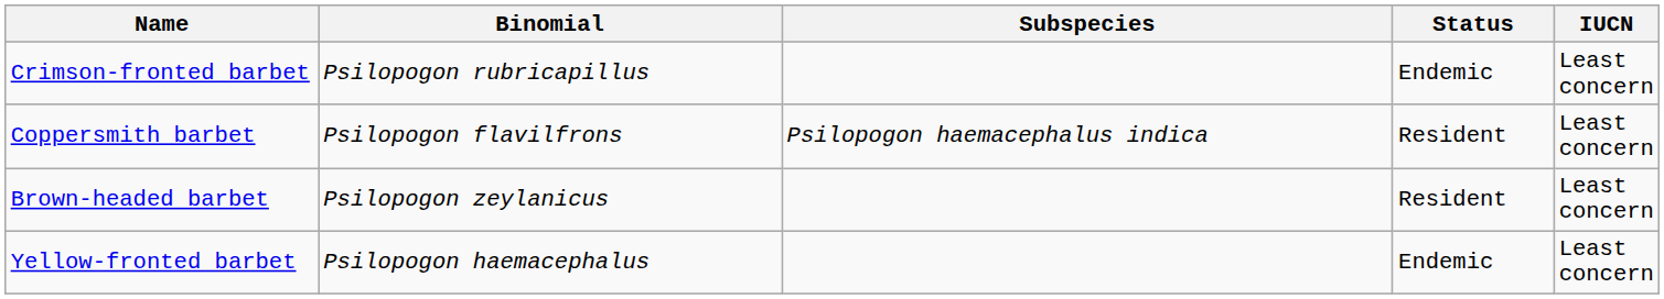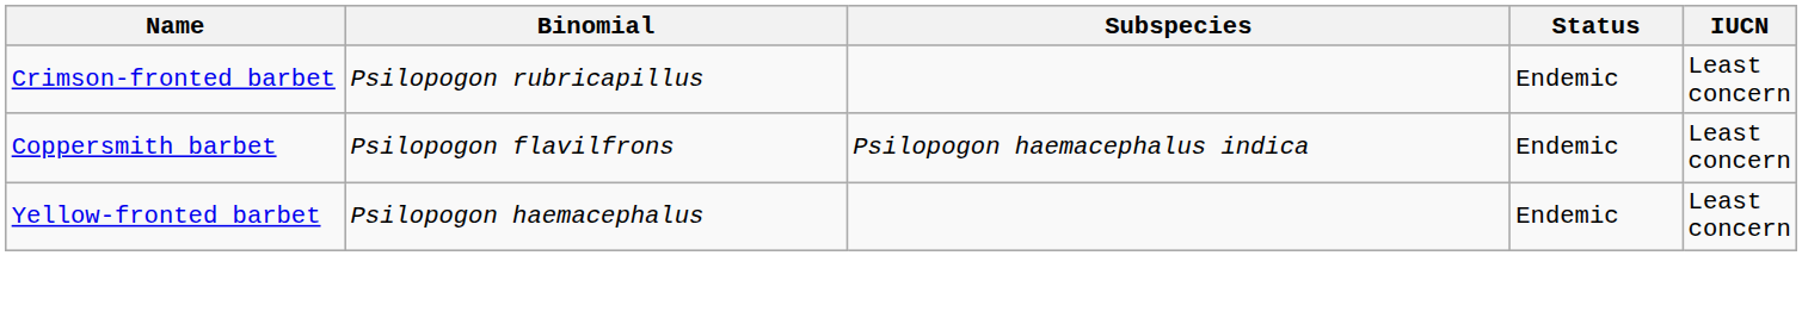Coppersmith barbet | Status: Resident -> Endemic
- row: Brown-headed barbet | Psilopogon zeylanicus | Resident | Least concern
